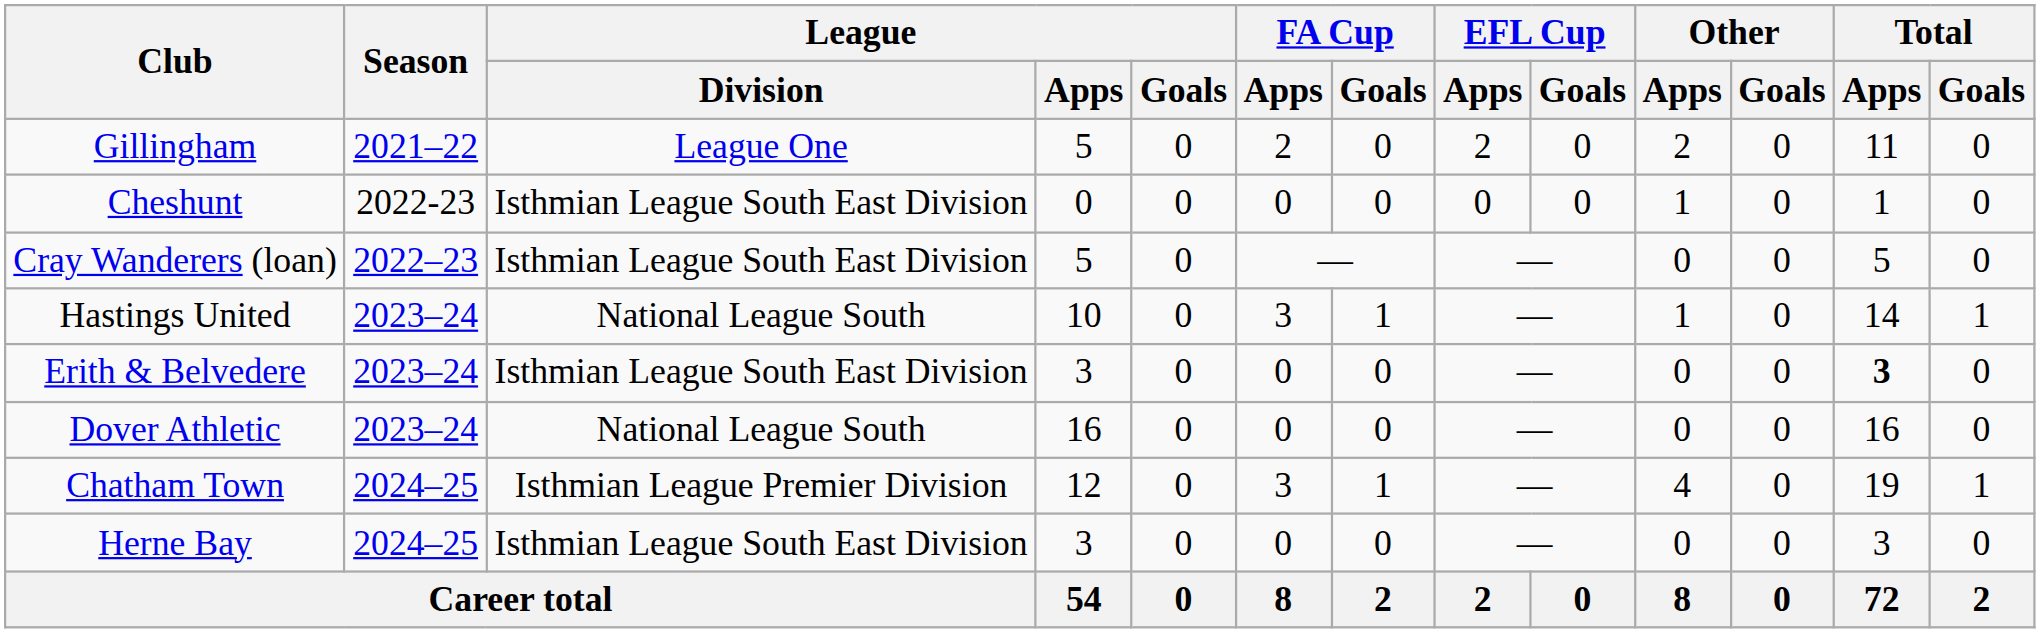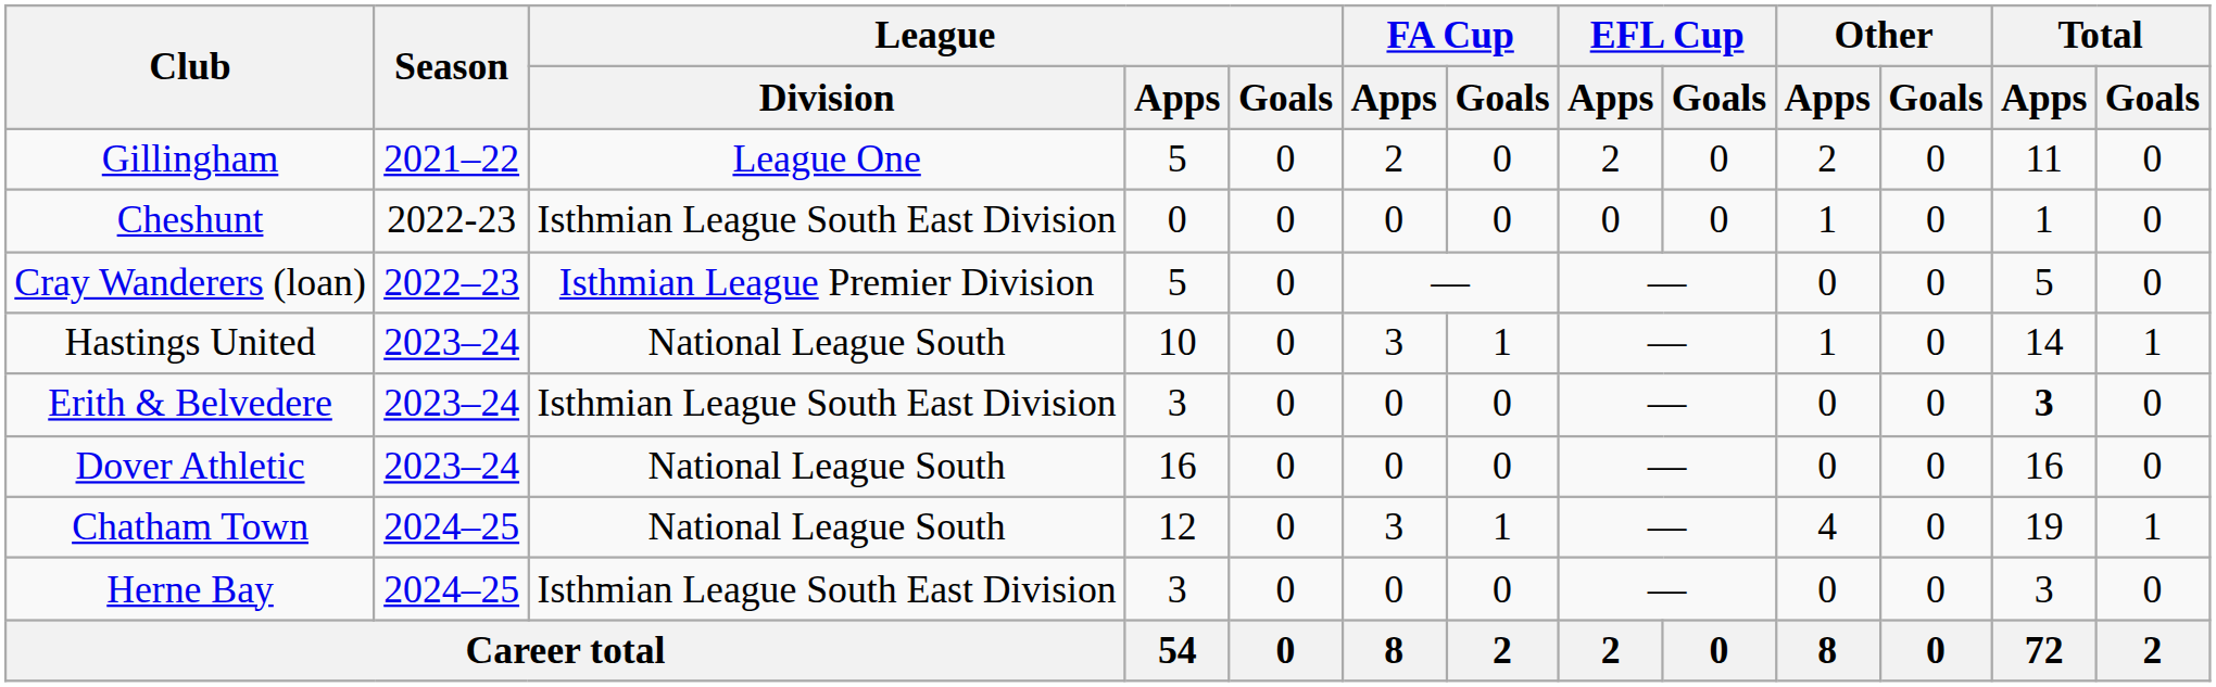Cray Wanderers (loan) | League / Division: Isthmian League South East Division -> Isthmian League Premier Division
Chatham Town | League / Division: Isthmian League Premier Division -> National League South
